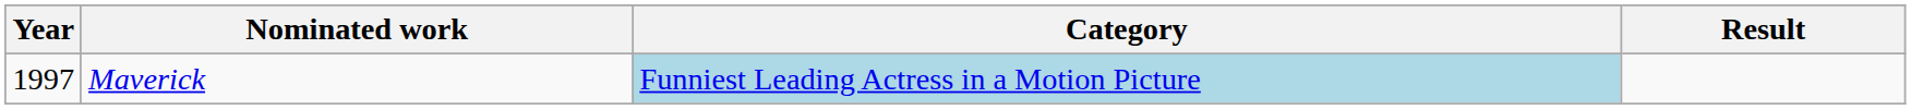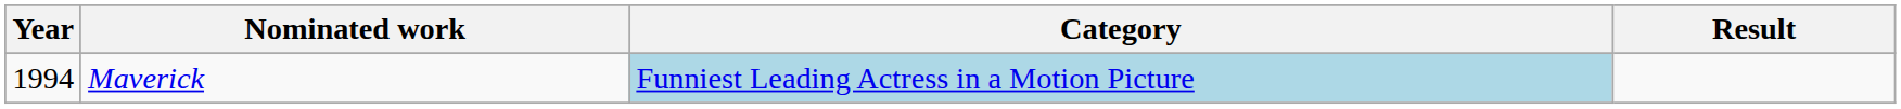Maverick | Year: 1997 -> 1994
